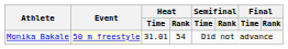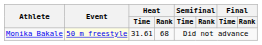Monika Bakale | Heat / Time: 31.01 -> 31.61
Monika Bakale | Heat / Rank: 54 -> 68
